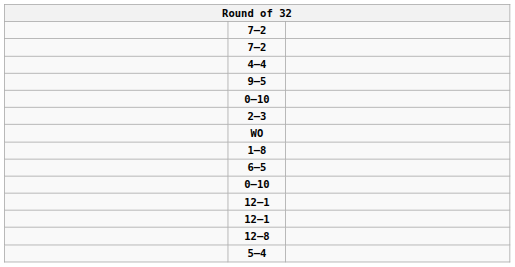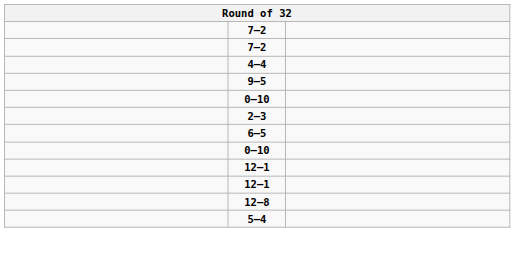- row: WO
- row: 1–8
